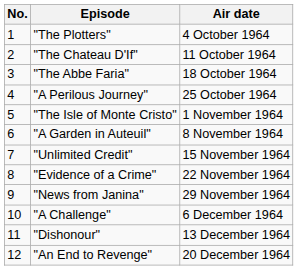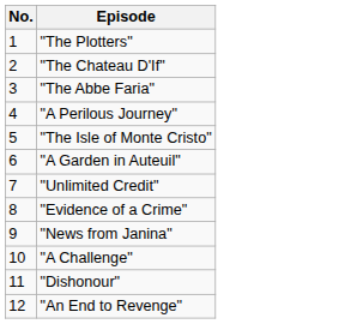- column: Air date | 4 October 1964 | 11 October 1964 | 18 October 1964 | 25 October 1964 | 1 November 1964 | 8 November 1964 | 15 November 1964 | 22 November 1964 | 29 November 1964 | 6 December 1964 | 13 December 1964 | 20 December 1964
